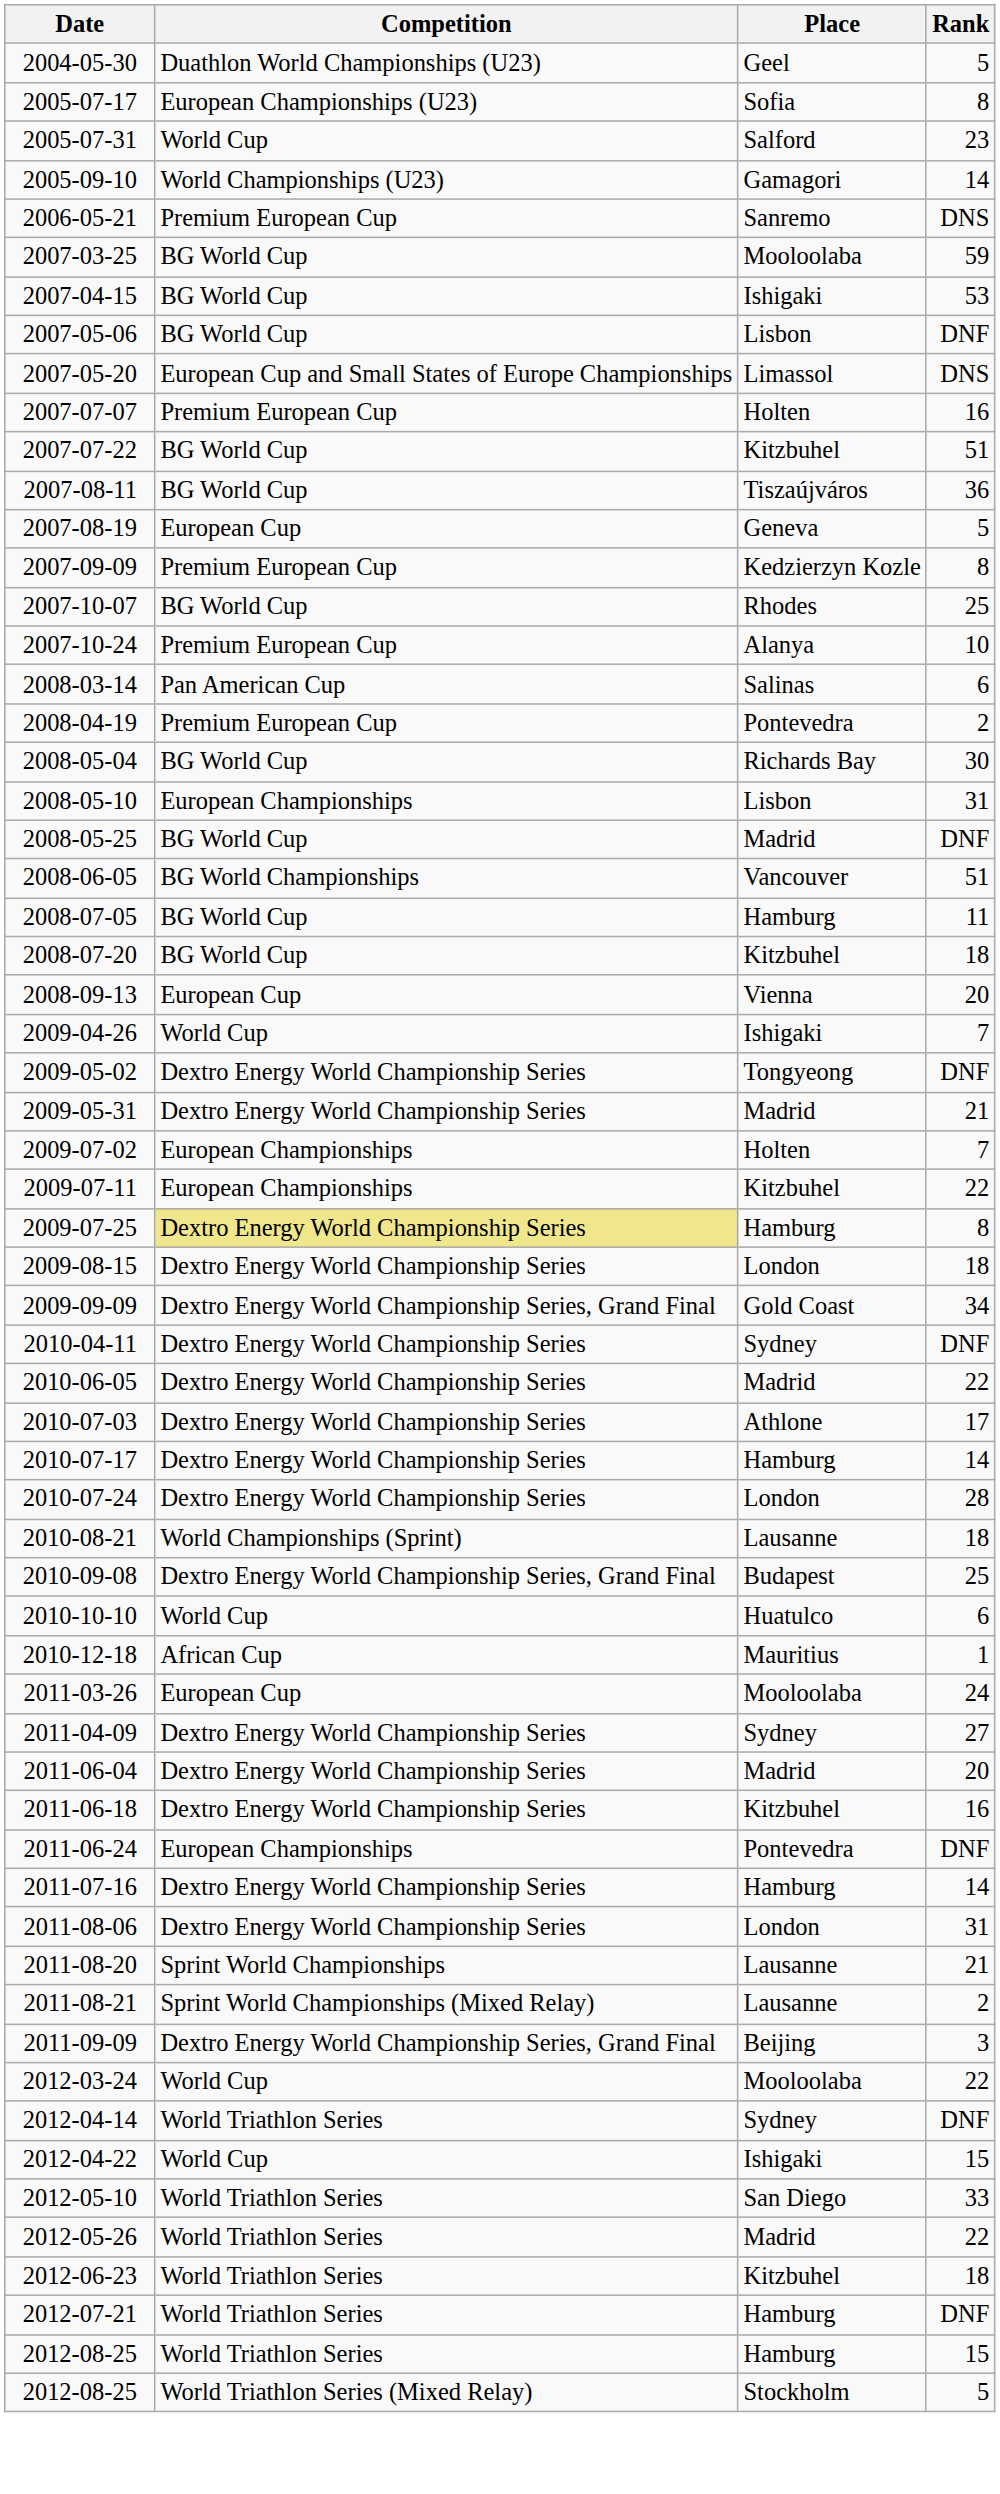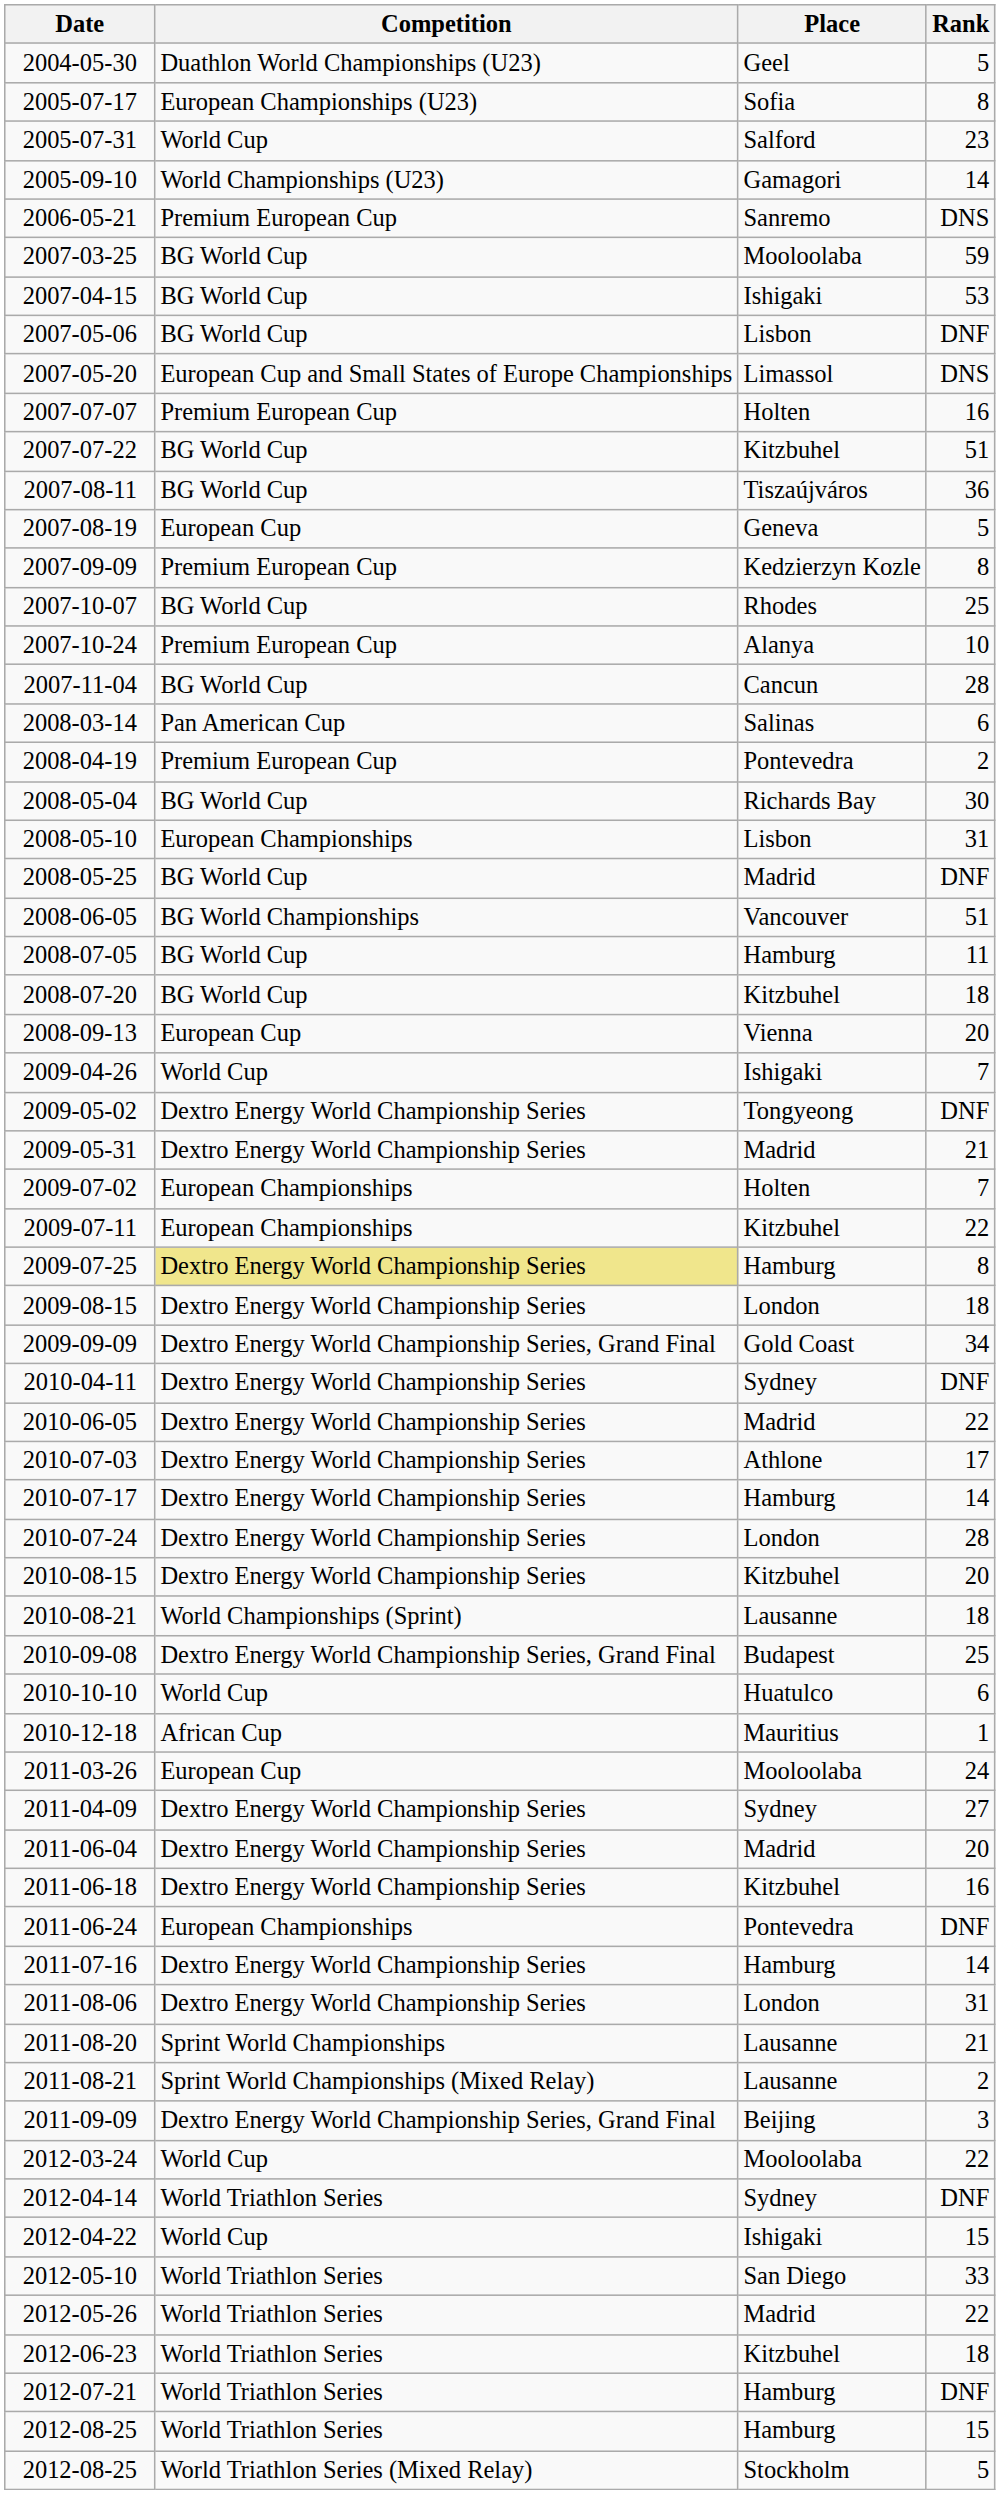+ row: 2007-11-04 | BG World Cup | Cancun | 28
+ row: 2010-08-15 | Dextro Energy World Championship Series | Kitzbuhel | 20
